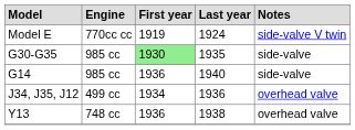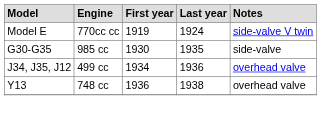G30-G35 | First year: lightgreen background -> no background
- row: G14 | 985 cc | 1936 | 1940 | side-valve
